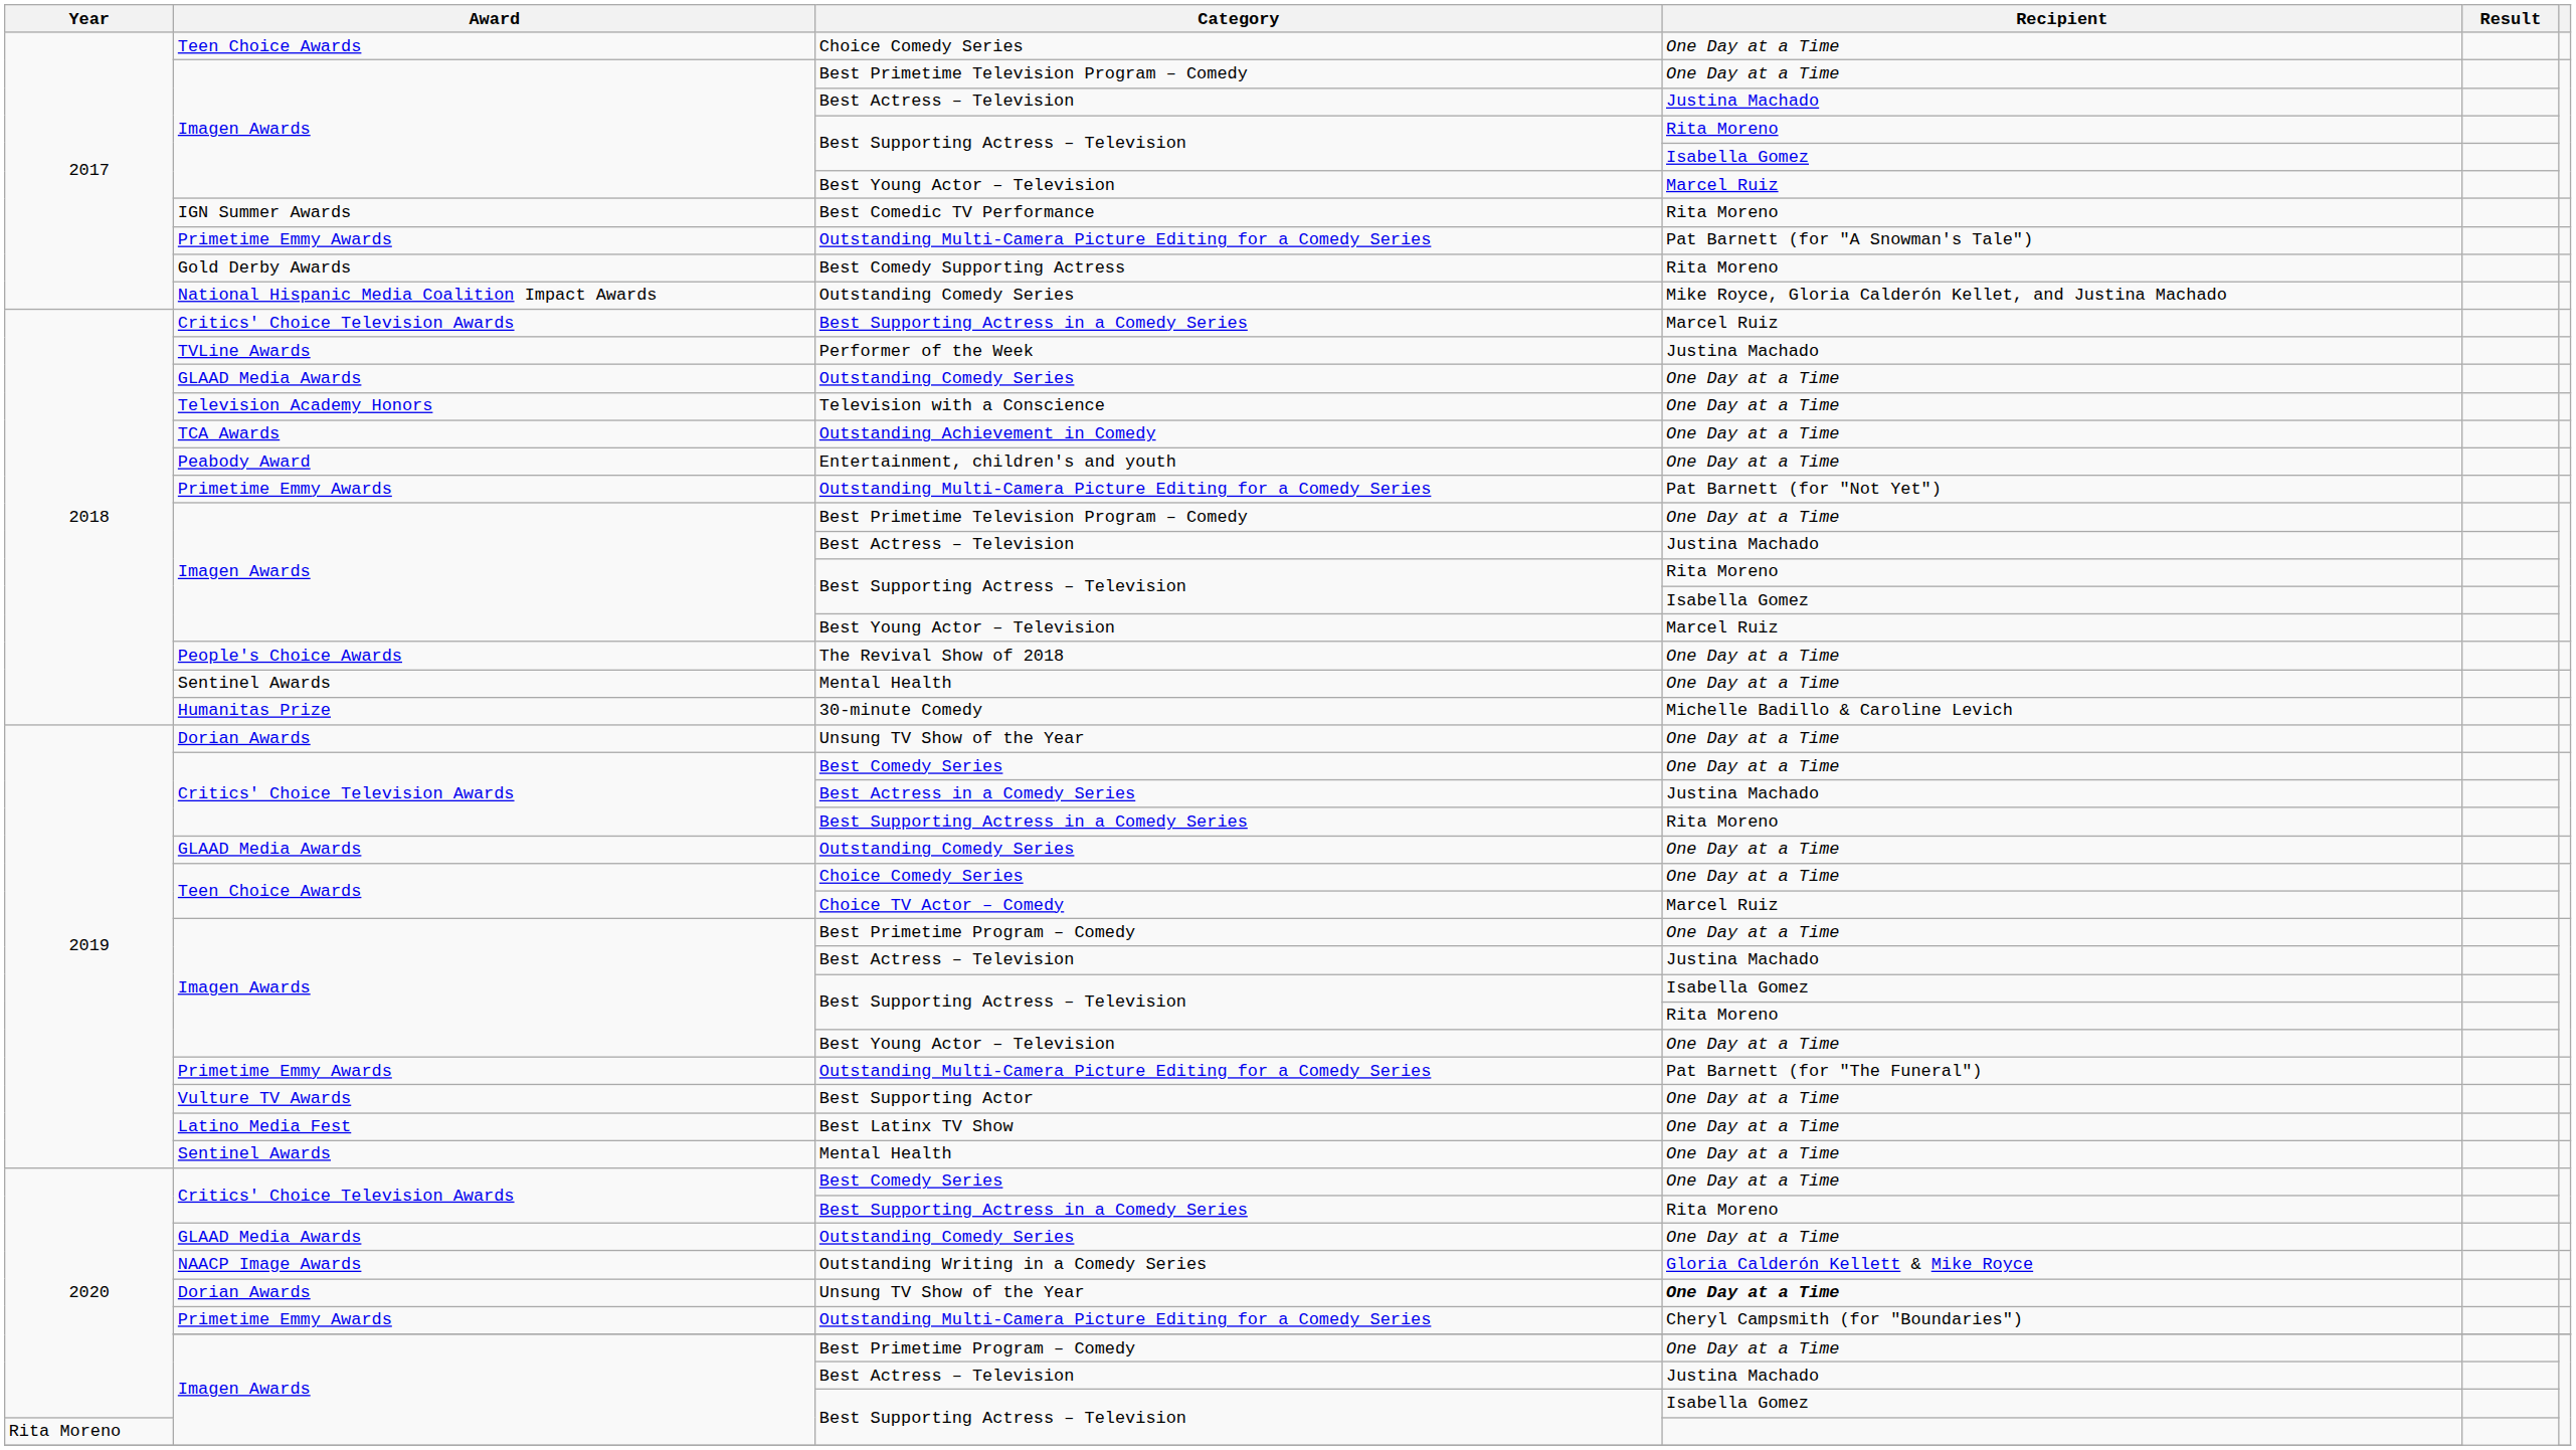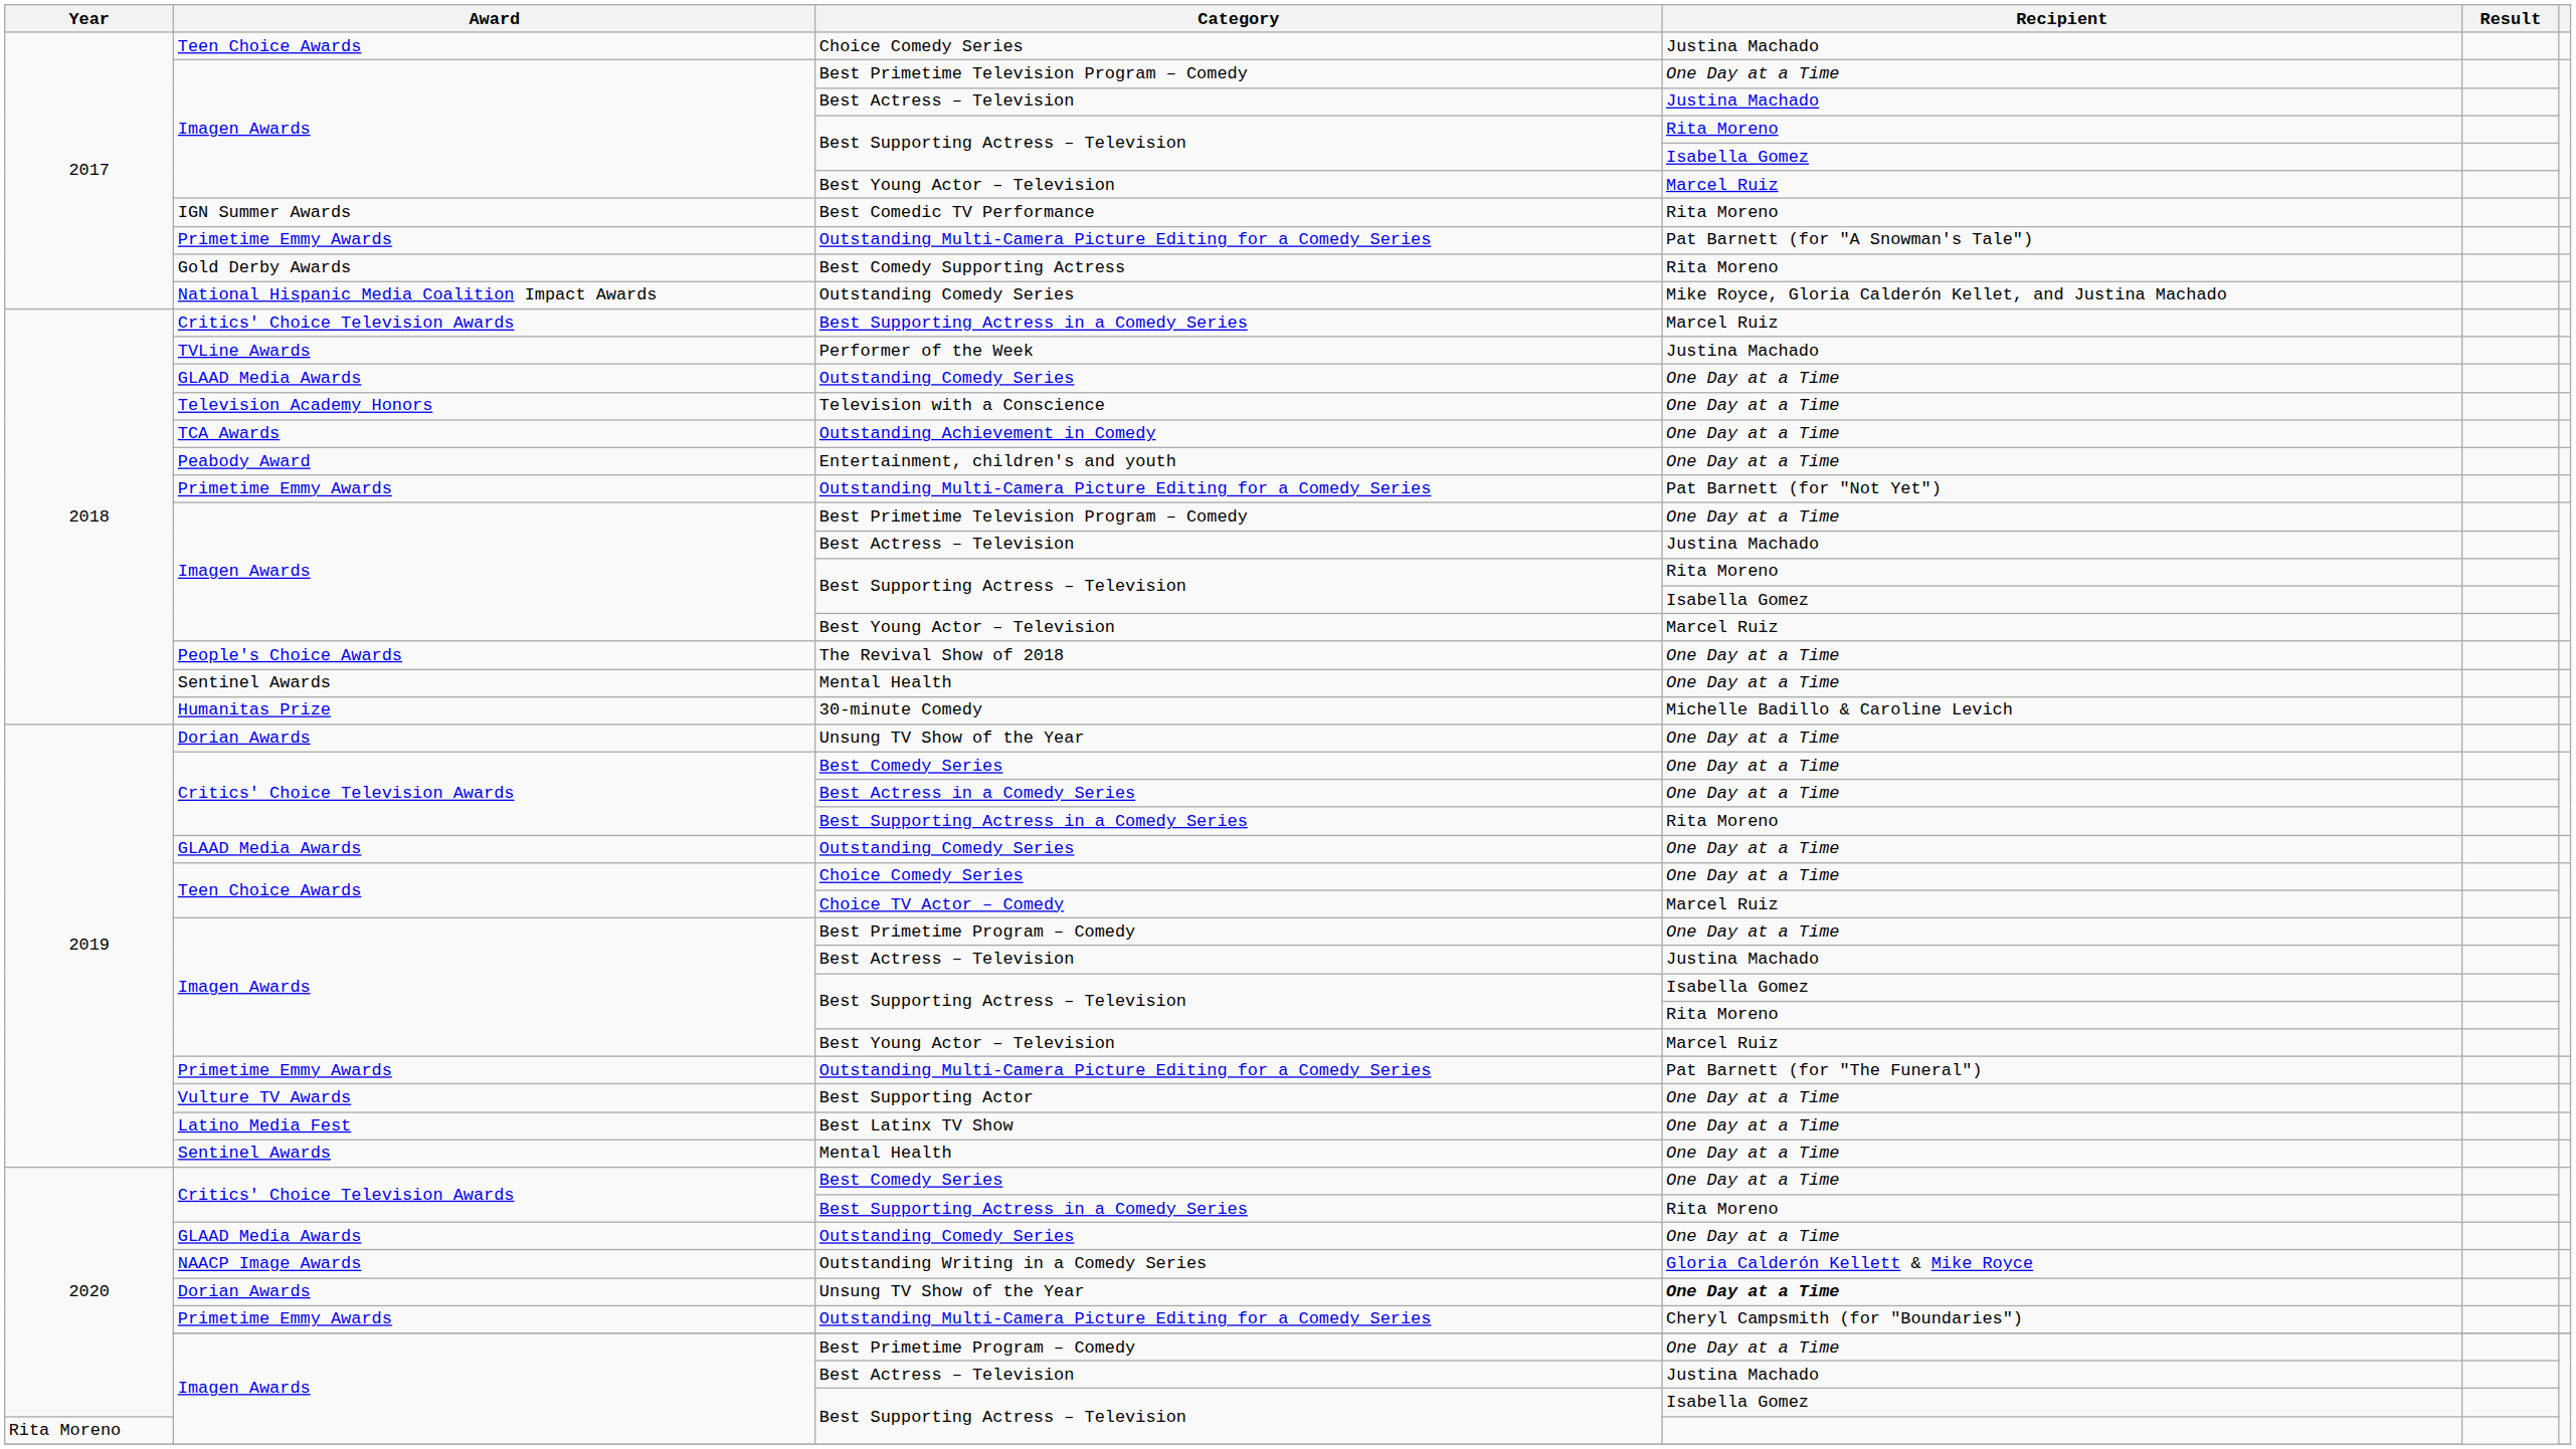2017 / Choice Comedy Series | Recipient: One Day at a Time -> Justina Machado
Best Actress in a Comedy Series | Recipient: Justina Machado -> One Day at a Time
2019 / Best Young Actor – Television | Recipient: One Day at a Time -> Marcel Ruiz
